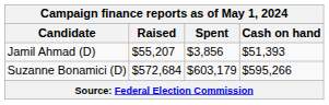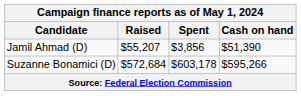Jamil Ahmad (D) | Cash on hand: $51,393 -> $51,390
Suzanne Bonamici (D) | Spent: $603,179 -> $603,178
